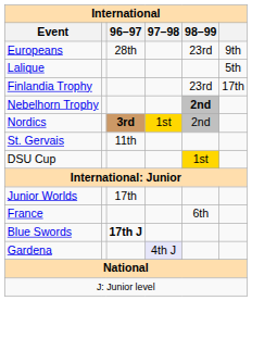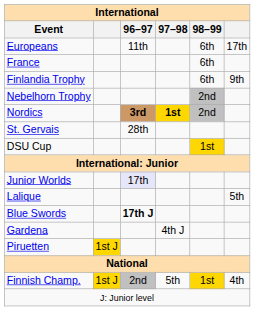Europeans | 96–97: 28th -> 11th
Europeans | 98–99: 23rd -> 6th
Europeans | column 6: 9th -> 17th
rows swapped: Lalique <-> France
Finlandia Trophy | 98–99: 23rd -> 6th
Finlandia Trophy | column 6: 17th -> 9th
Nebelhorn Trophy | 98–99: bold -> normal
Nordics | 97–98: normal -> bold
St. Gervais | 96–97: 11th -> 28th
Junior Worlds | 96–97: no background -> lavender background
Gardena | 97–98: lavender background -> no background
+ row: Piruetten | 1st J
+ row: Finnish Champ. | 1st J | 2nd | 5th | 1st | 4th
